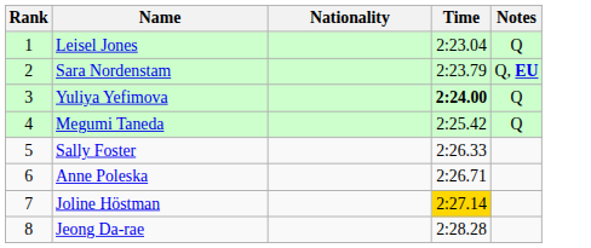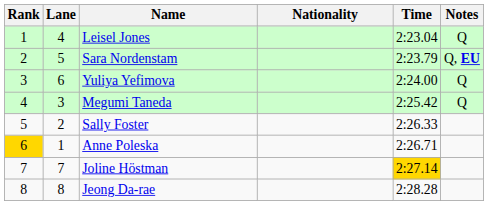+ column: Lane | 4 | 5 | 6 | 3 | 2 | 1 | 7 | 8
Yuliya Yefimova | Time: bold -> normal
Anne Poleska | Rank: no background -> gold background
